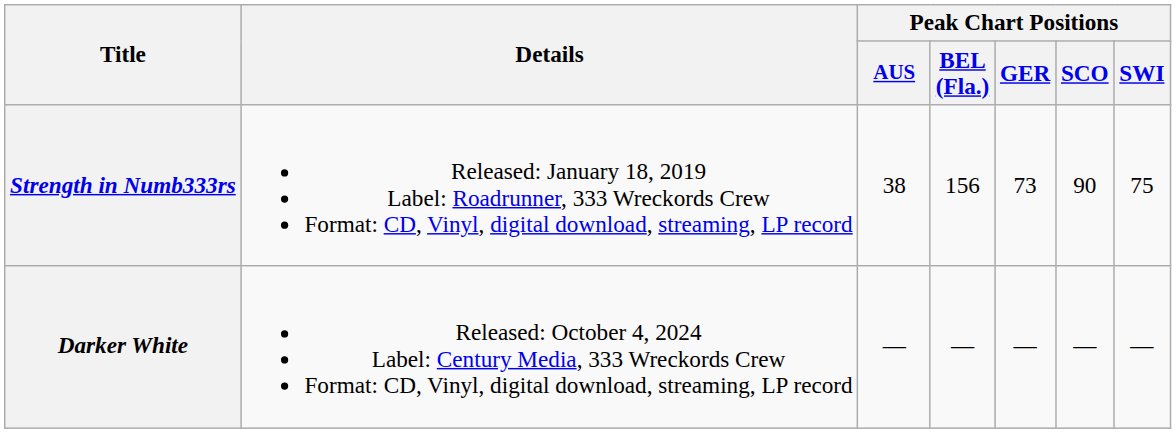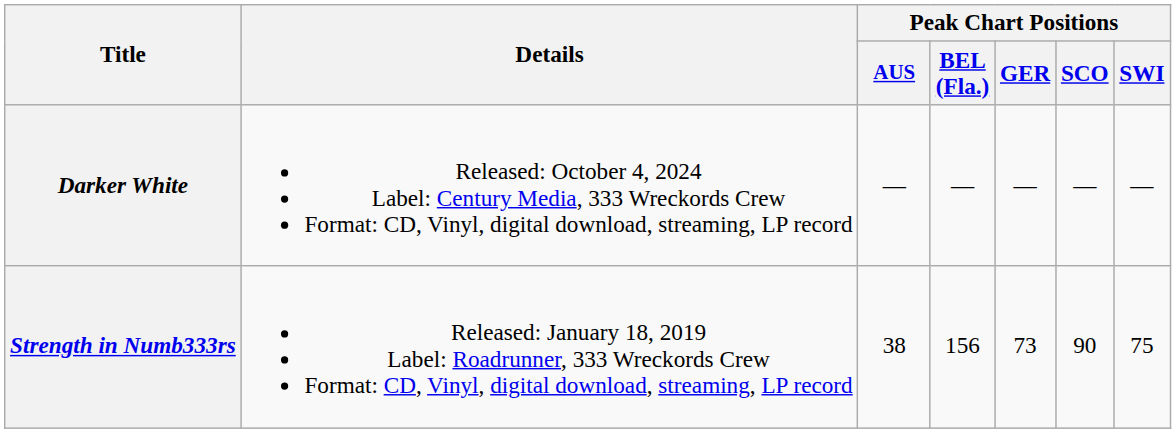rows swapped: Strength in Numb333rs <-> Darker White
